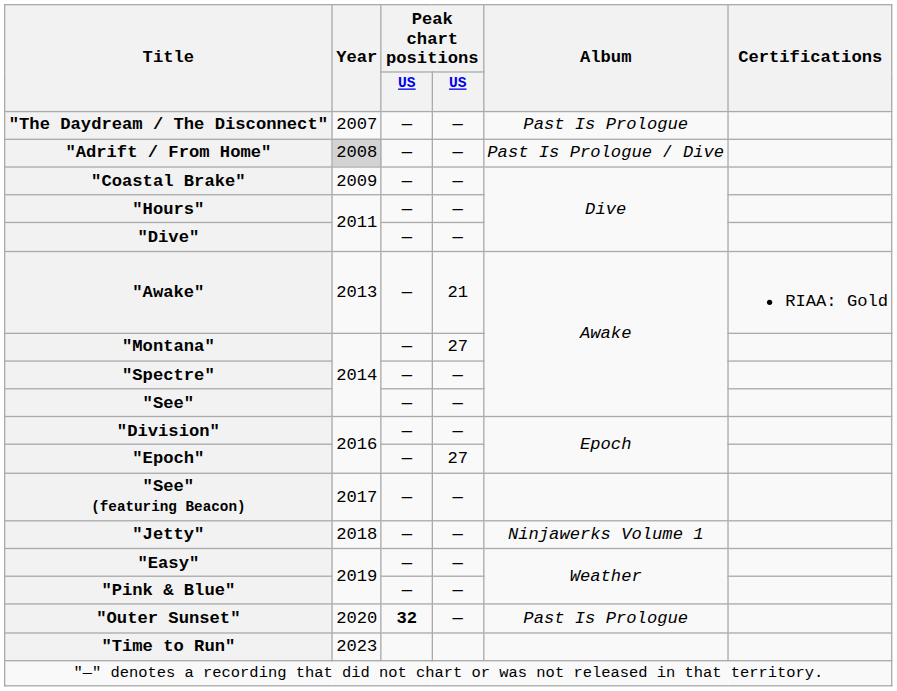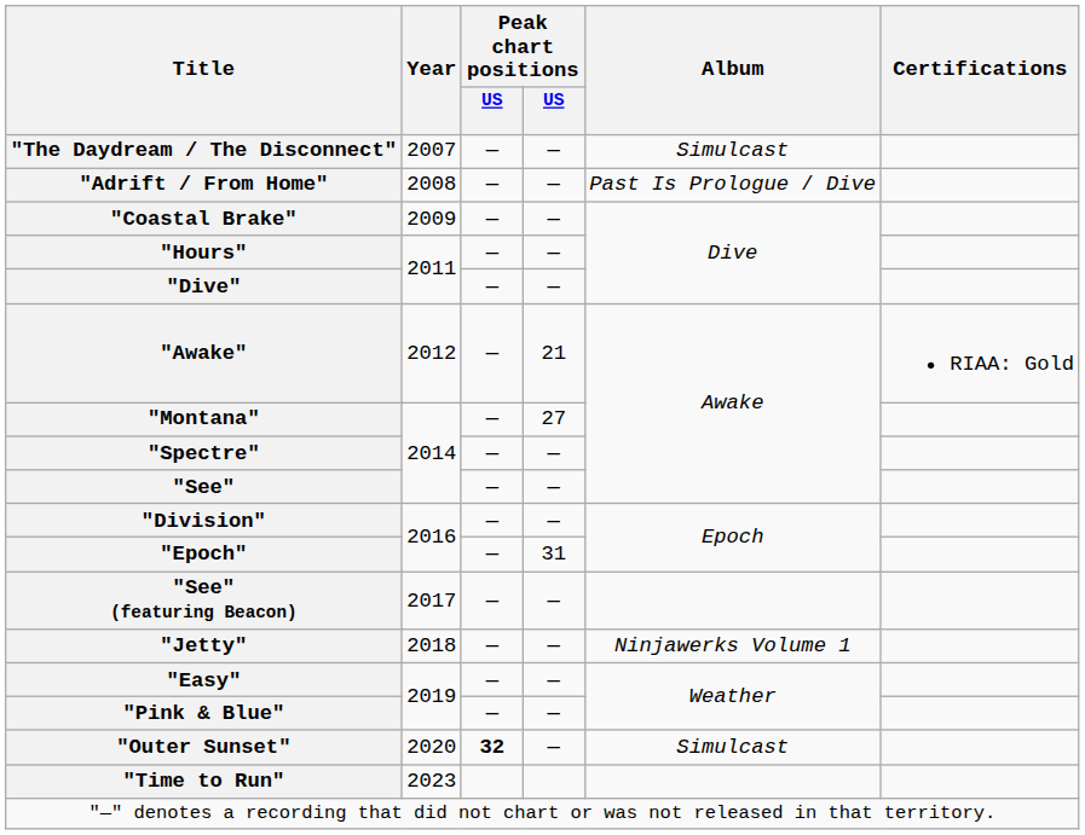"The Daydream / The Disconnect" | Album: Past Is Prologue -> Simulcast
"Adrift / From Home" | Year: lightgrey background -> no background
"Awake" | Year: 2013 -> 2012
"Epoch" | column 4: 27 -> 31
"Outer Sunset" | Album: Past Is Prologue -> Simulcast
